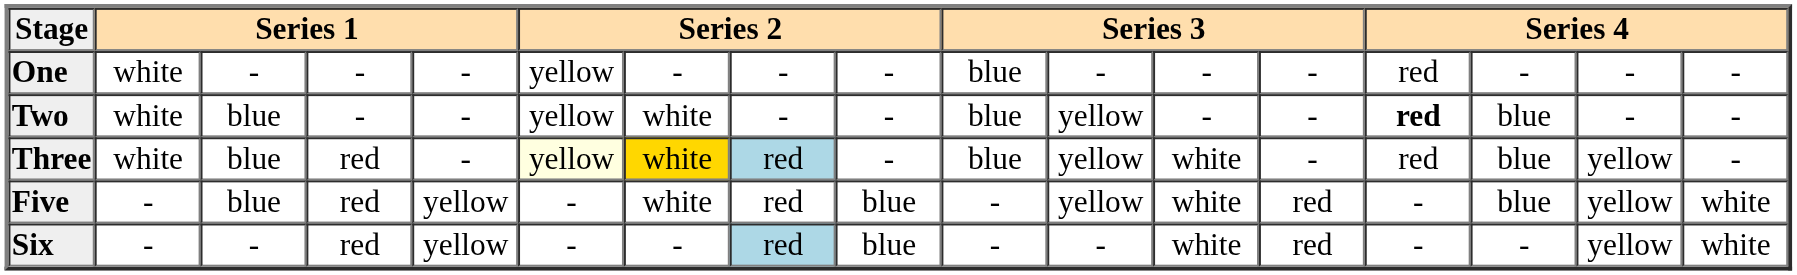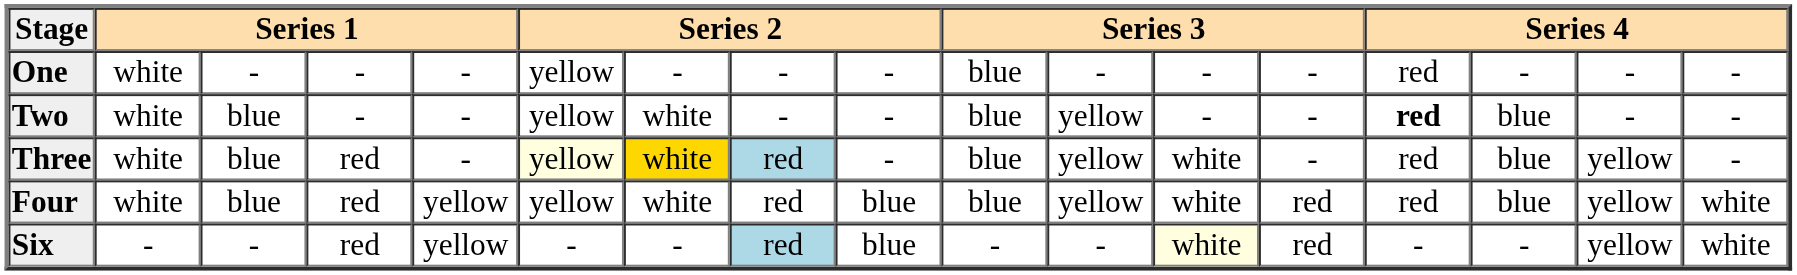+ row: Four | white | blue | red | yellow | yellow | white | red | blue | blue | yellow | white | red | red | blue | yellow | white
- row: Five | - | blue | red | yellow | - | white | red | blue | - | yellow | white | red | - | blue | yellow | white
Six | column 12: no background -> lightyellow background
